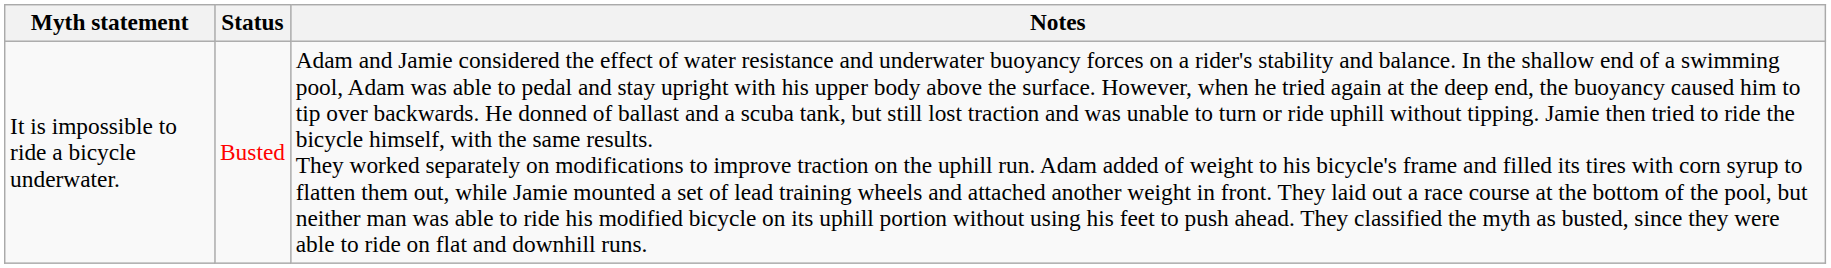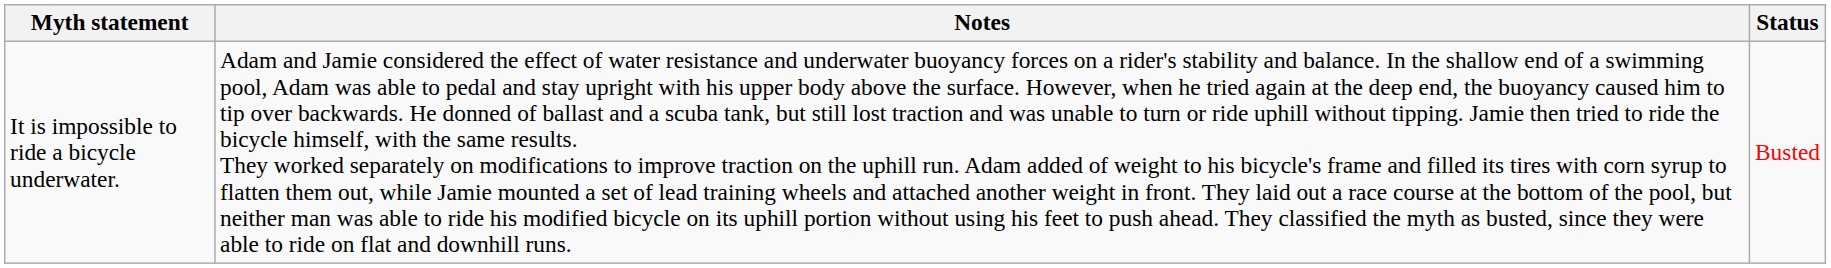columns swapped: Status <-> Notes
